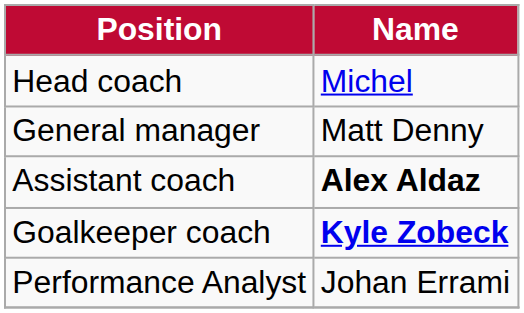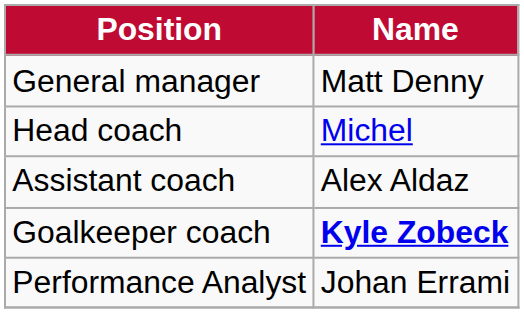rows swapped: General manager <-> Head coach
Assistant coach | Name: bold -> normal
